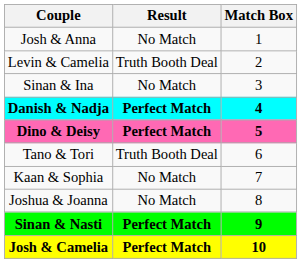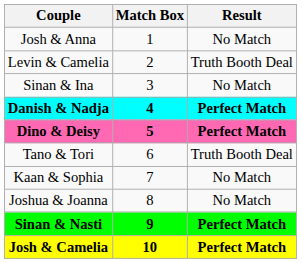columns swapped: Match Box <-> Result
